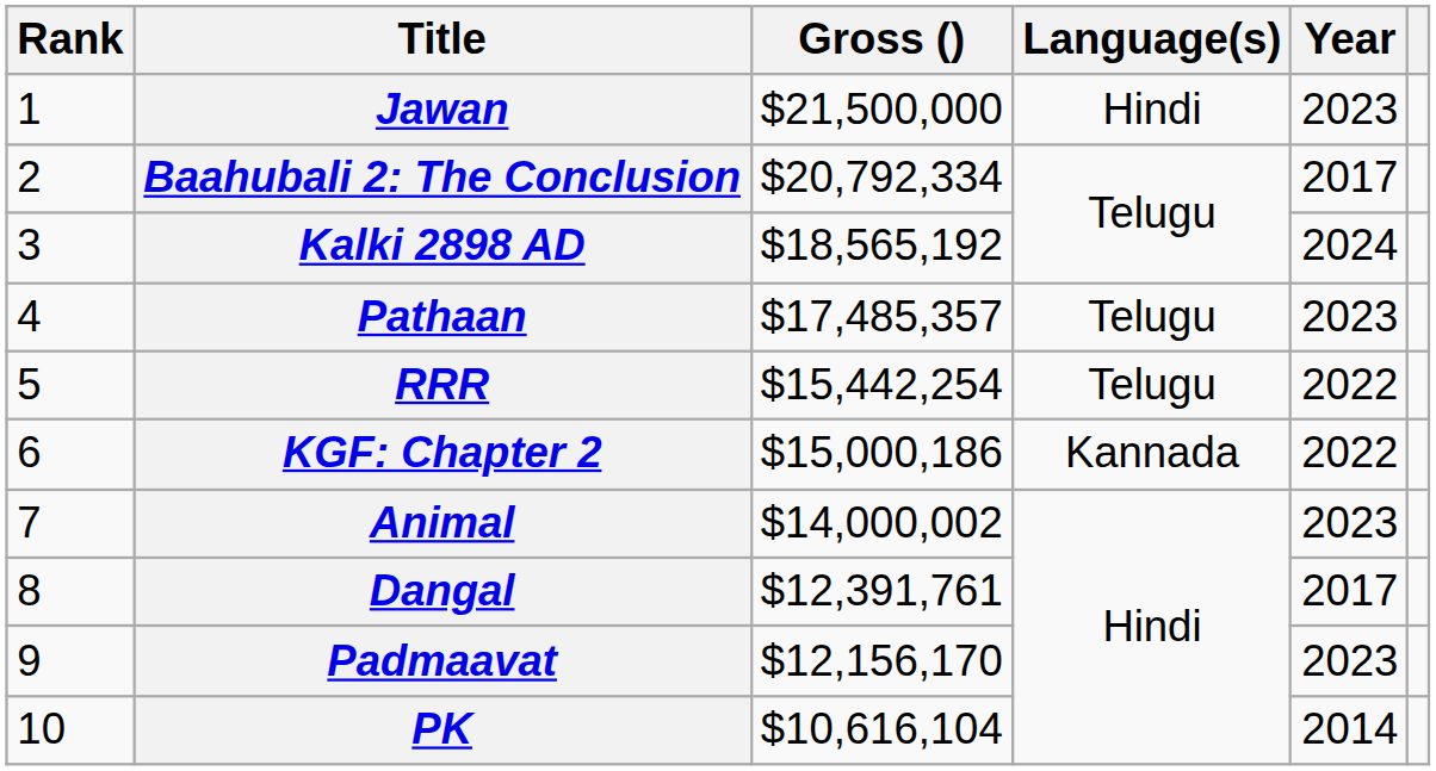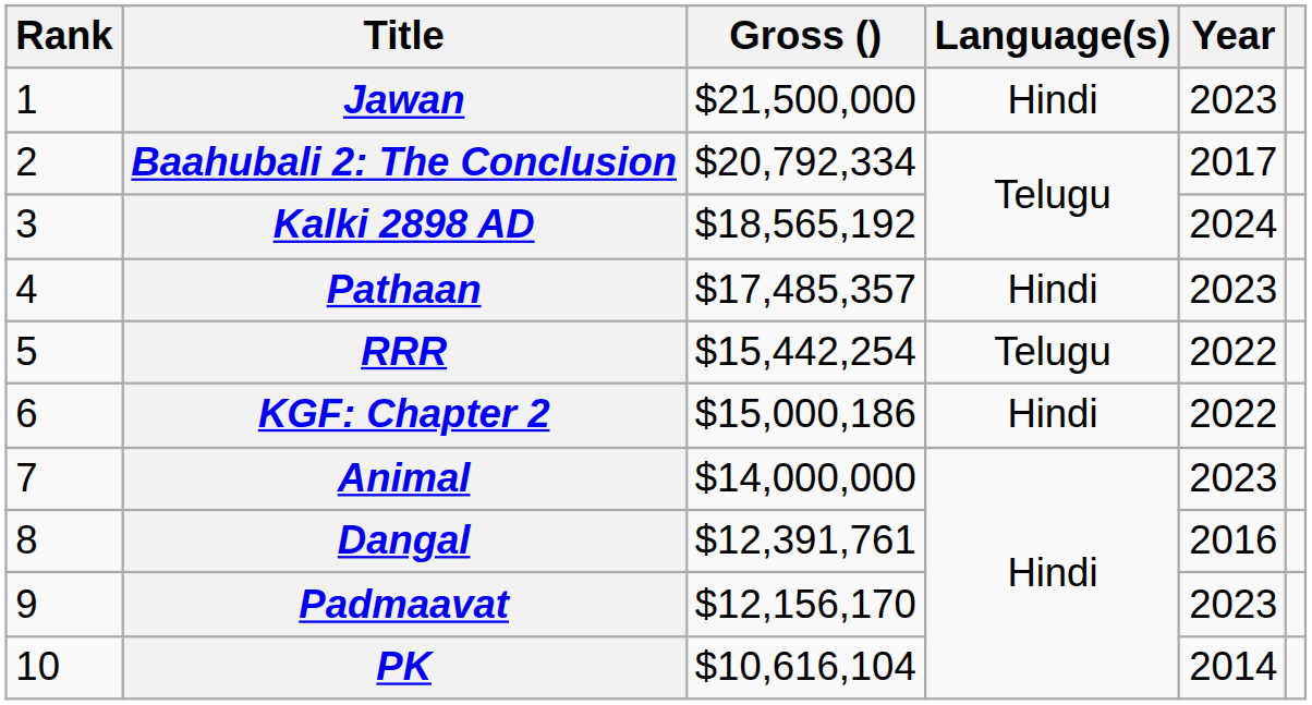Pathaan | Language(s): Telugu -> Hindi
KGF: Chapter 2 | Language(s): Kannada -> Hindi
Animal | Gross (): $14,000,002 -> $14,000,000
Dangal | Year: 2017 -> 2016
